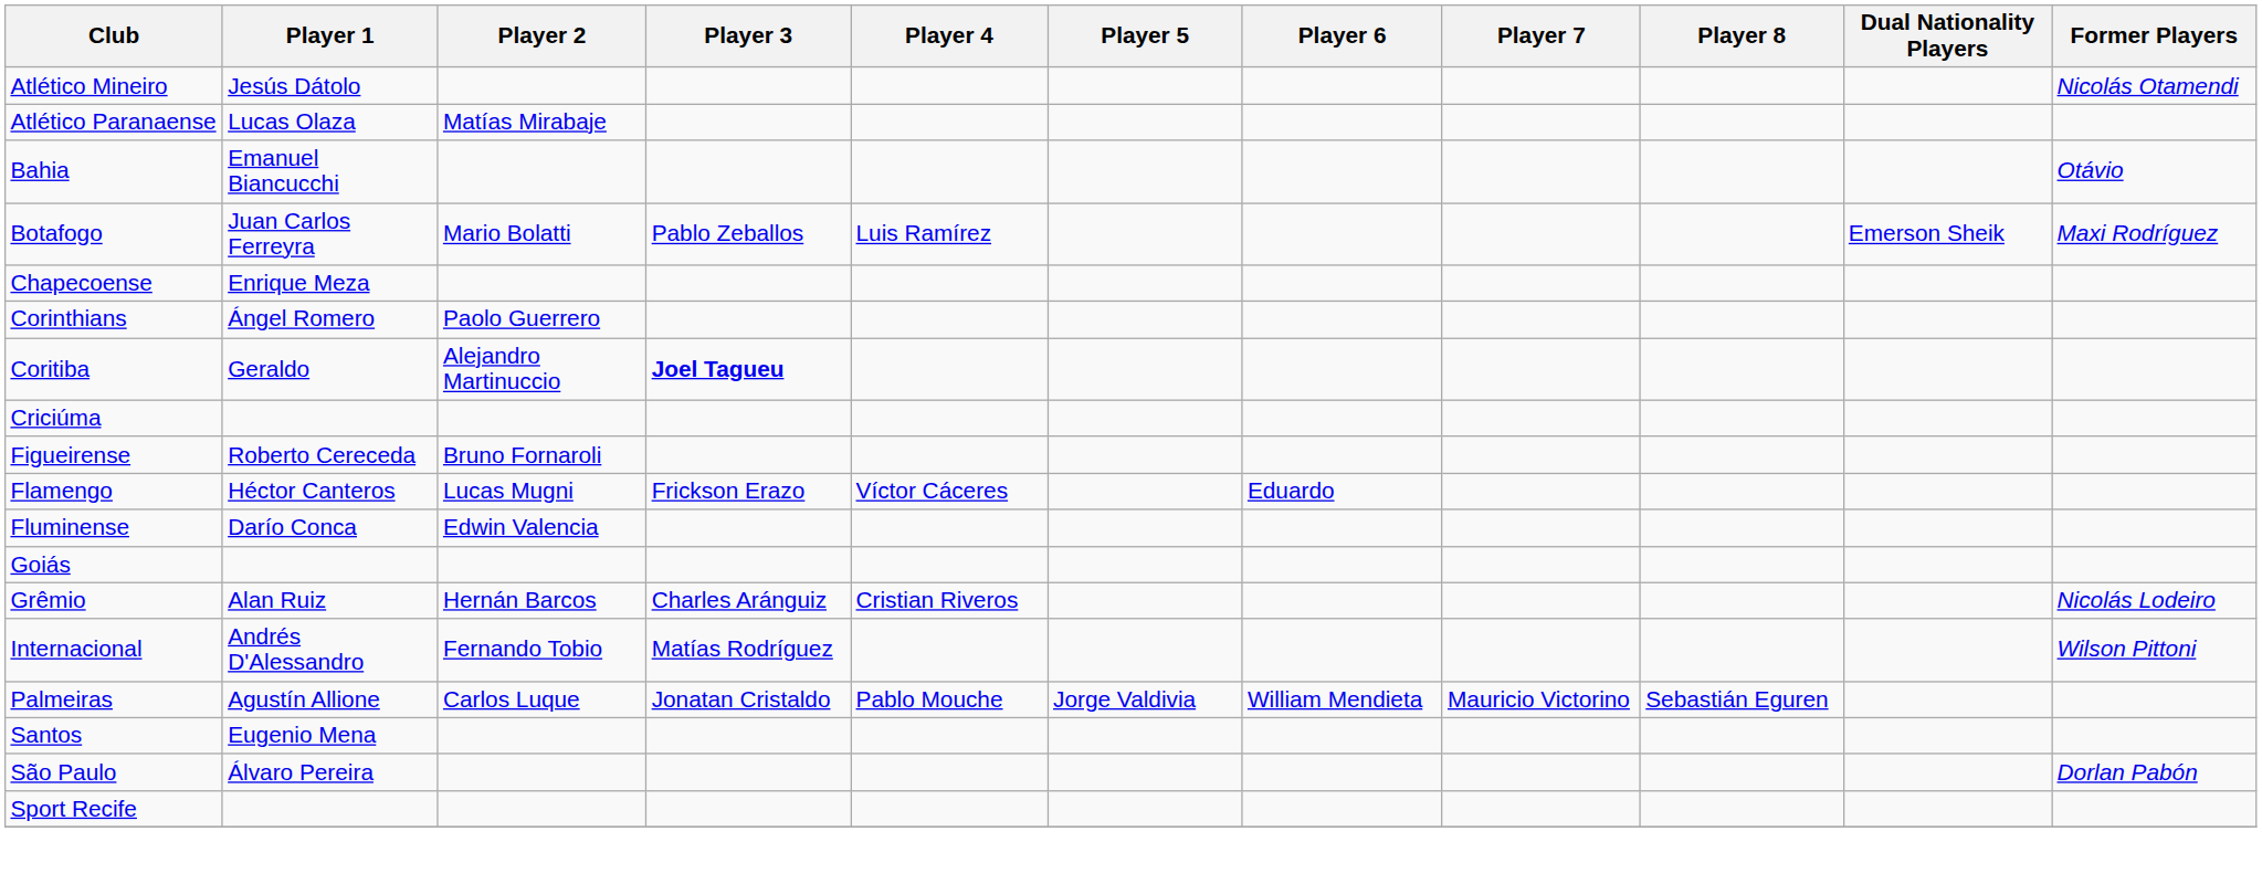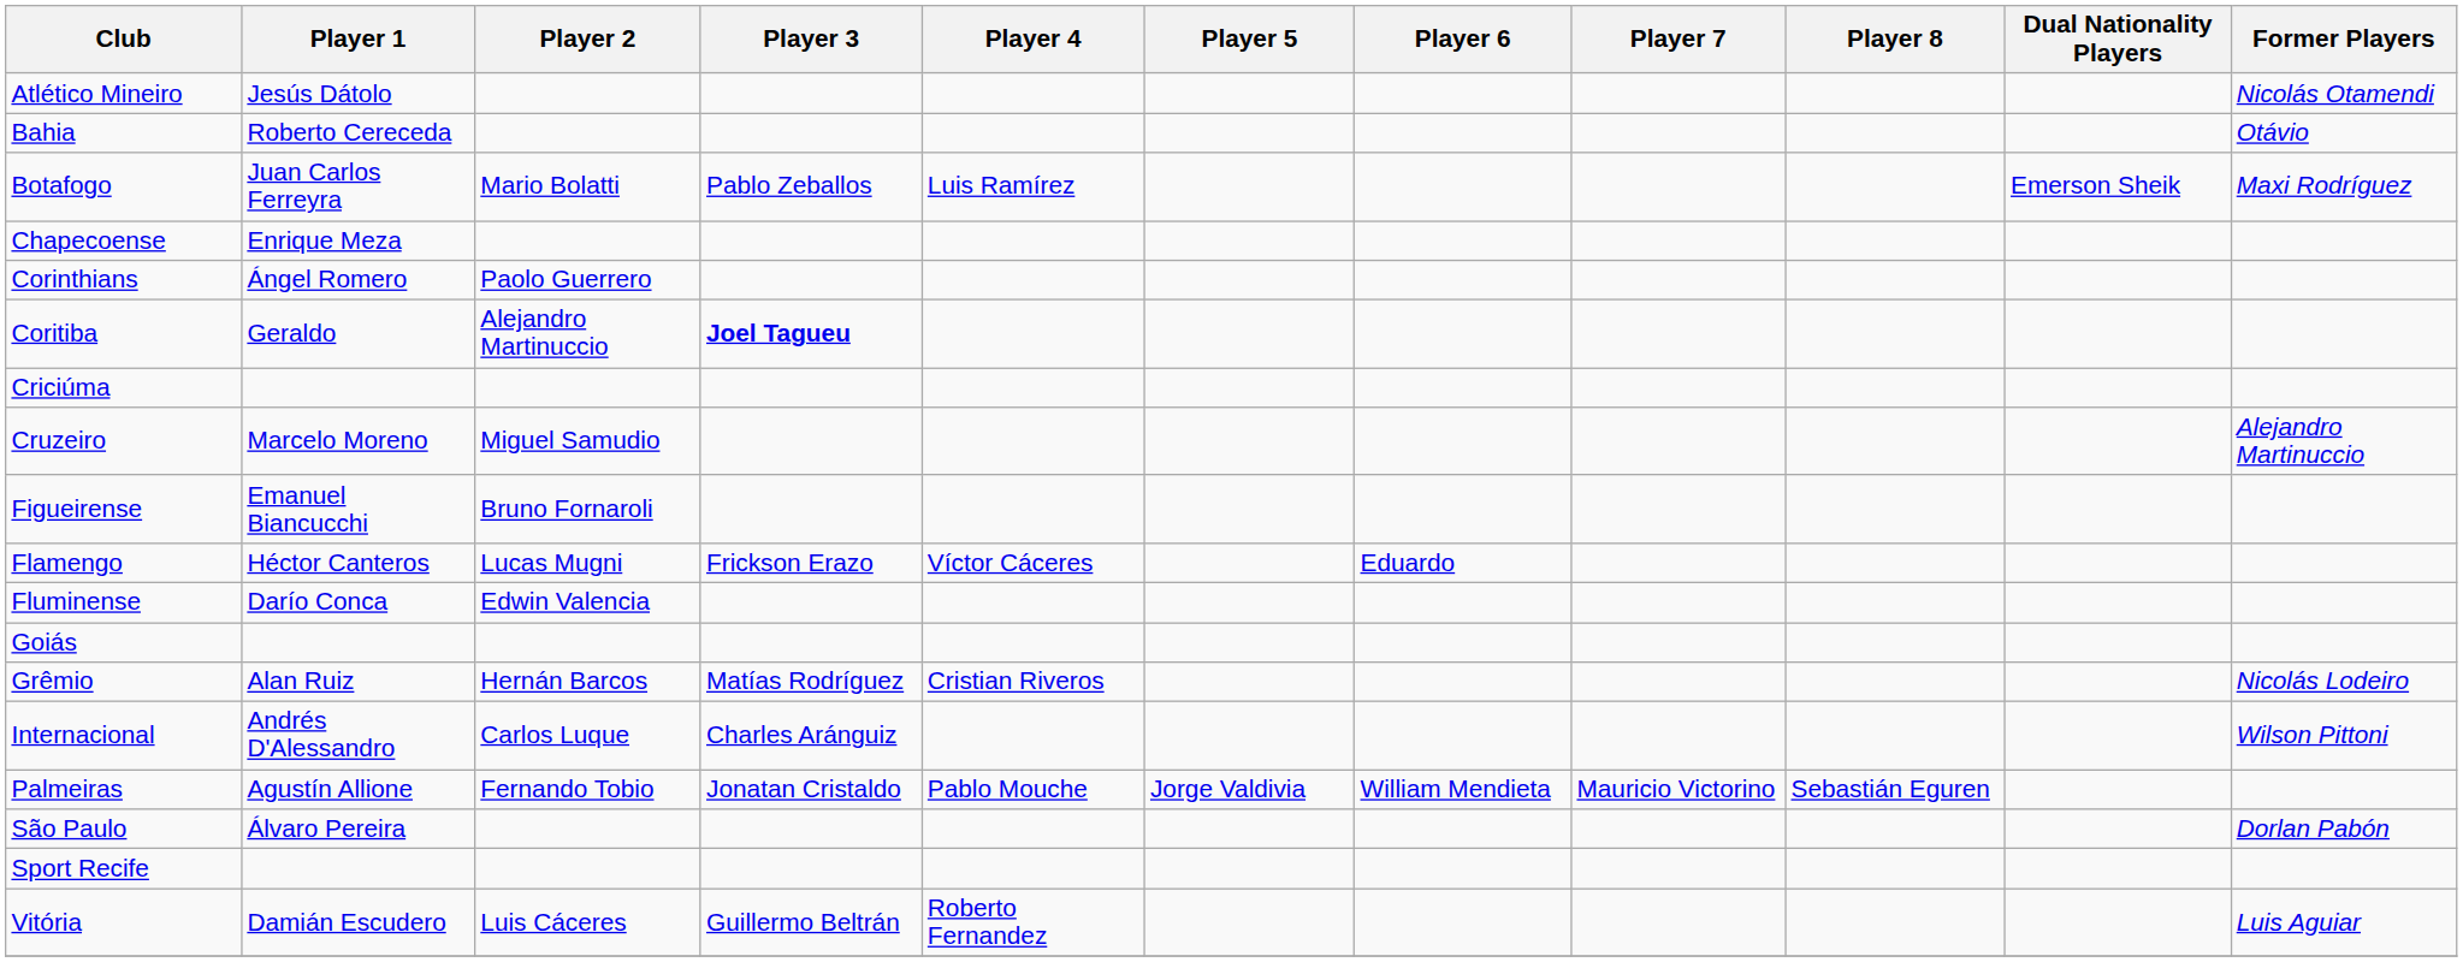- row: Atlético Paranaense | Lucas Olaza | Matías Mirabaje
Bahia | Player 1: Emanuel Biancucchi -> Roberto Cereceda
+ row: Cruzeiro | Marcelo Moreno | Miguel Samudio | Alejandro Martinuccio
Figueirense | Player 1: Roberto Cereceda -> Emanuel Biancucchi
Grêmio | Player 3: Charles Aránguiz -> Matías Rodríguez
Internacional | Player 2: Fernando Tobio -> Carlos Luque
Internacional | Player 3: Matías Rodríguez -> Charles Aránguiz
Palmeiras | Player 2: Carlos Luque -> Fernando Tobio
- row: Santos | Eugenio Mena
+ row: Vitória | Damián Escudero | Luis Cáceres | Guillermo Beltrán | Roberto Fernandez | Luis Aguiar
